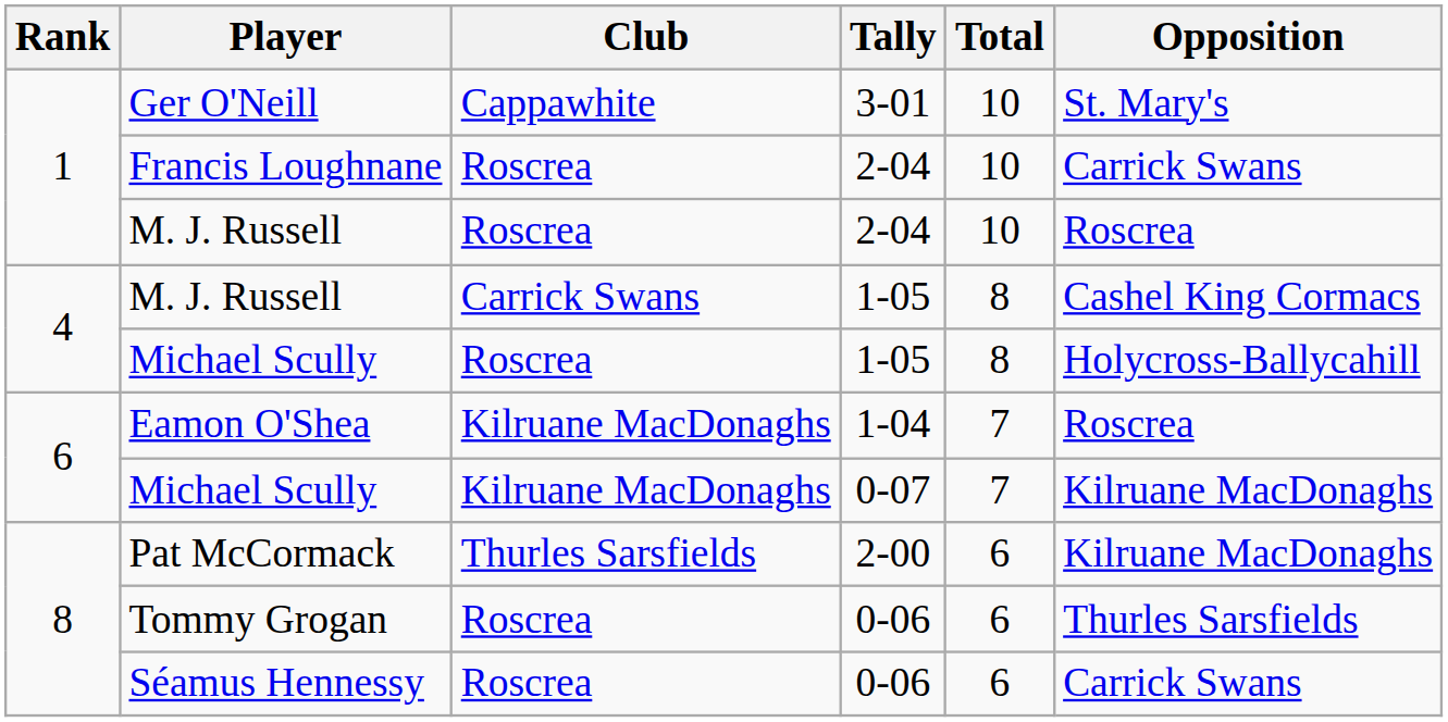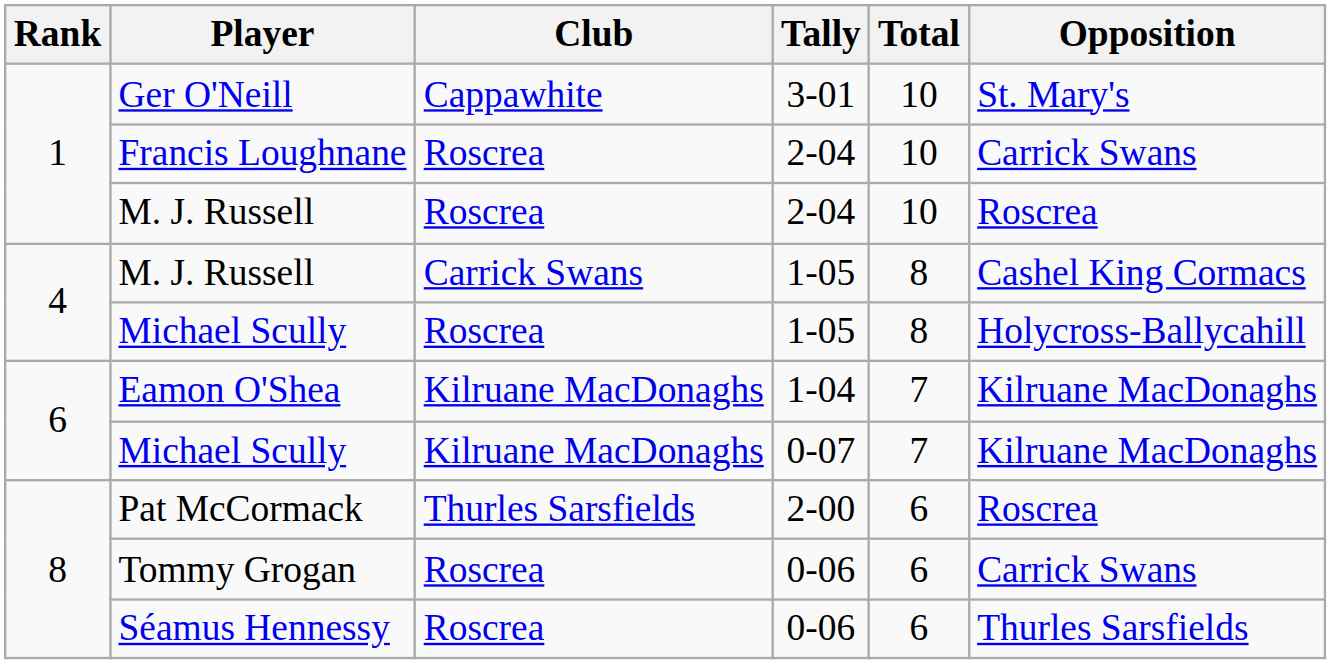Eamon O'Shea | Opposition: Roscrea -> Kilruane MacDonaghs
Pat McCormack | Opposition: Kilruane MacDonaghs -> Roscrea
Tommy Grogan | Opposition: Thurles Sarsfields -> Carrick Swans
Séamus Hennessy | Opposition: Carrick Swans -> Thurles Sarsfields
